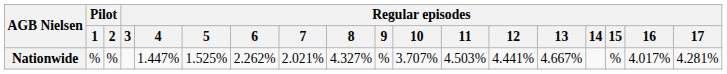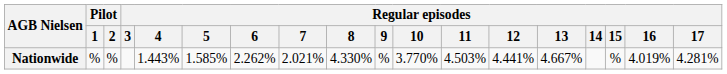Nationwide | Regular episodes / 4: 1.447% -> 1.443%
Nationwide | Regular episodes / 5: 1.525% -> 1.585%
Nationwide | Regular episodes / 8: 4.327% -> 4.330%
Nationwide | Regular episodes / 10: 3.707% -> 3.770%
Nationwide | Regular episodes / 16: 4.017% -> 4.019%
